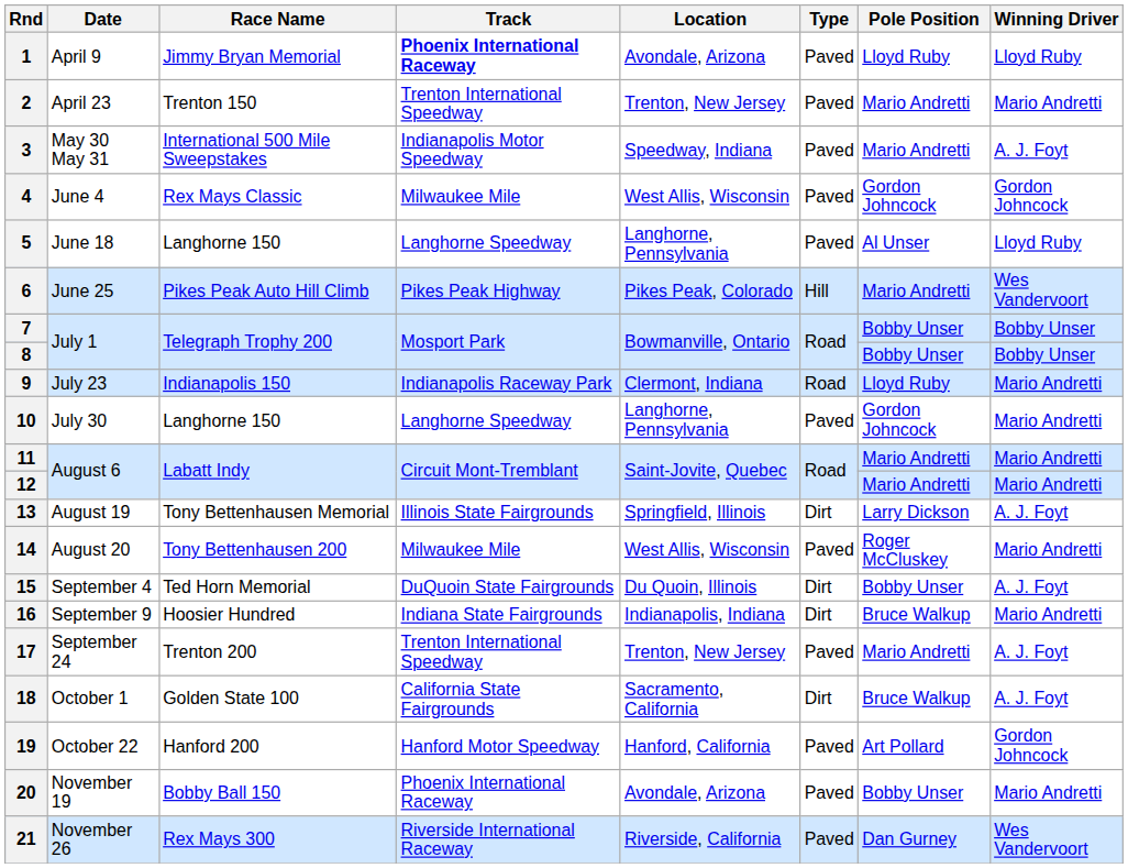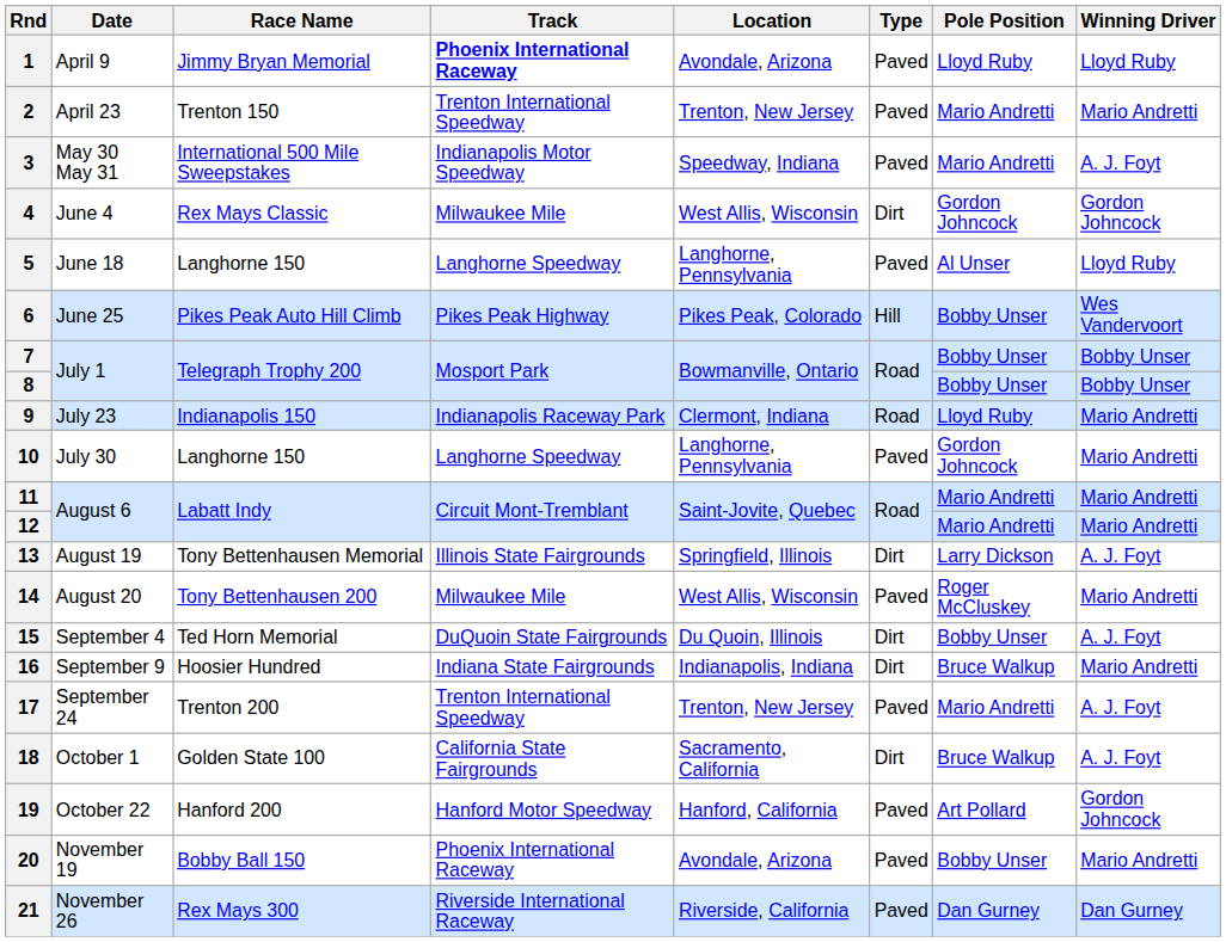4 | Type: Paved -> Dirt
6 | Pole Position: Mario Andretti -> Bobby Unser
21 | Winning Driver: Wes Vandervoort -> Dan Gurney
